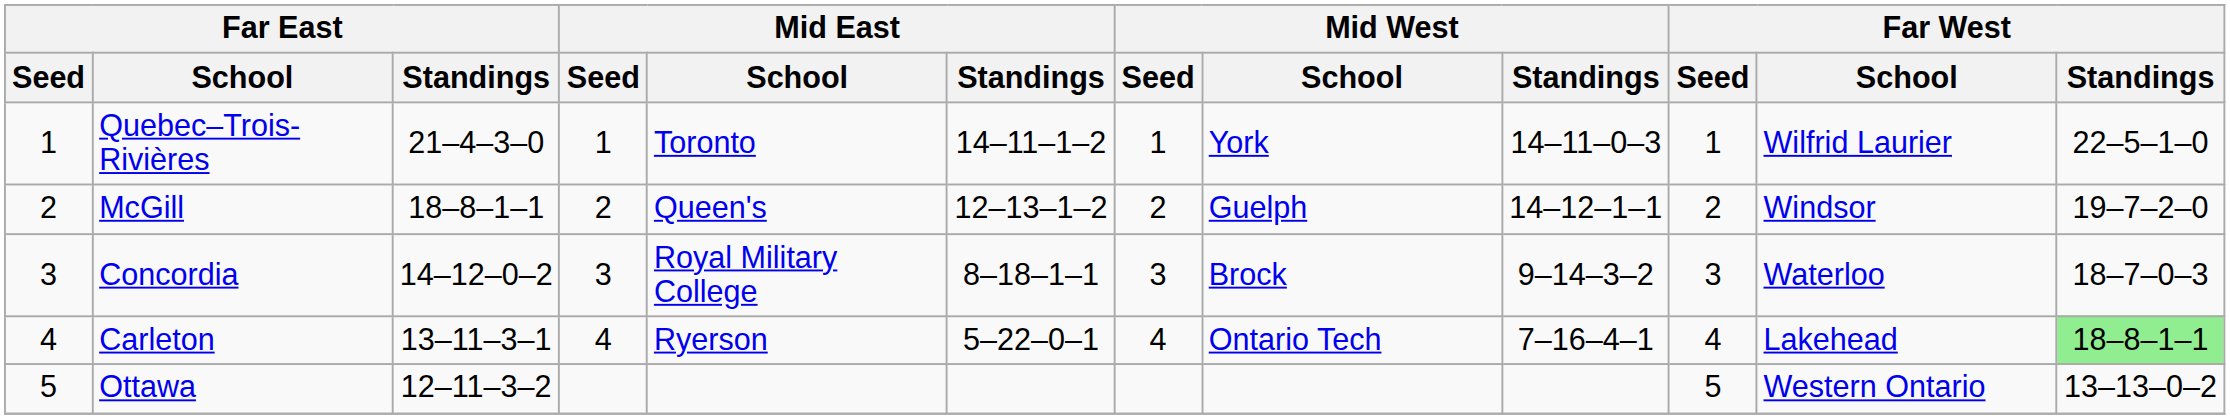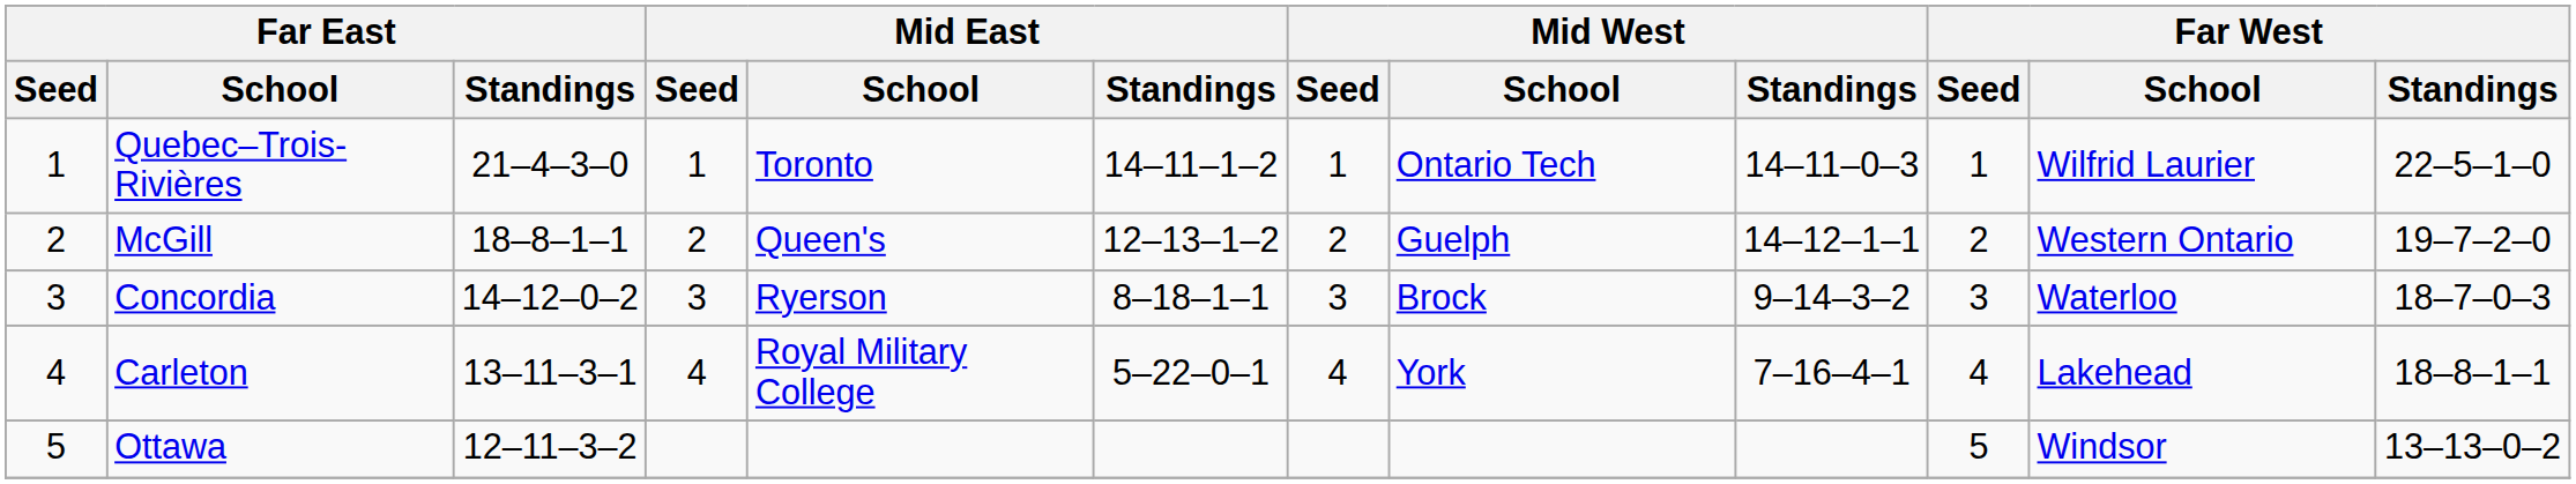Quebec–Trois-Rivières | Mid West / School: York -> Ontario Tech
McGill | Far West / School: Windsor -> Western Ontario
Concordia | Mid East / School: Royal Military College -> Ryerson
Carleton | Mid East / School: Ryerson -> Royal Military College
Carleton | Mid West / School: Ontario Tech -> York
Carleton | Far West / Standings: lightgreen background -> no background
Ottawa | Far West / School: Western Ontario -> Windsor
